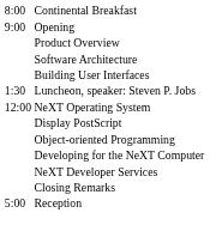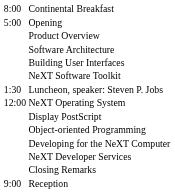Opening | column 1: 9:00 -> 5:00
+ row: NeXT Software Toolkit
Reception | column 1: 5:00 -> 9:00
